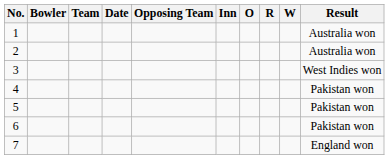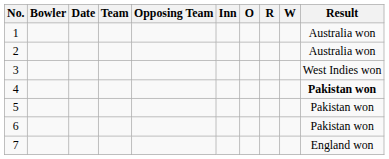columns swapped: Date <-> Team
4 | Result: normal -> bold
